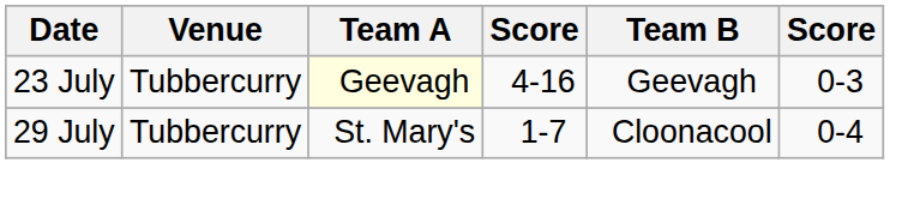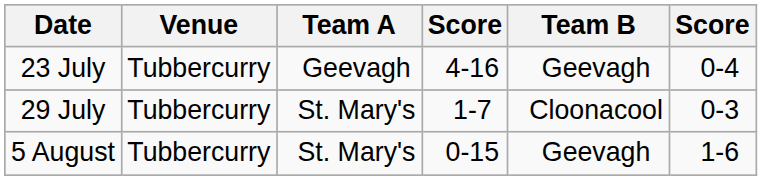23 July | Team A: lightyellow background -> no background
23 July | column 6: 0-3 -> 0-4
29 July | column 6: 0-4 -> 0-3
+ row: 5 August | Tubbercurry | St. Mary's | 0-15 | Geevagh | 1-6
